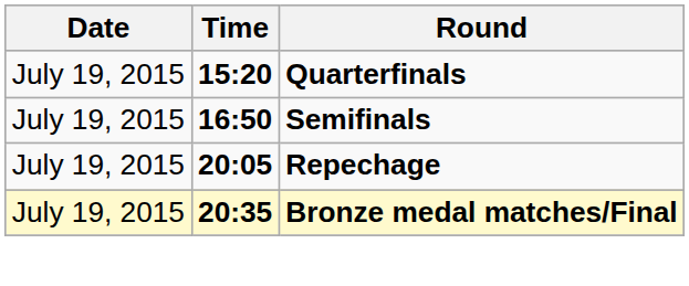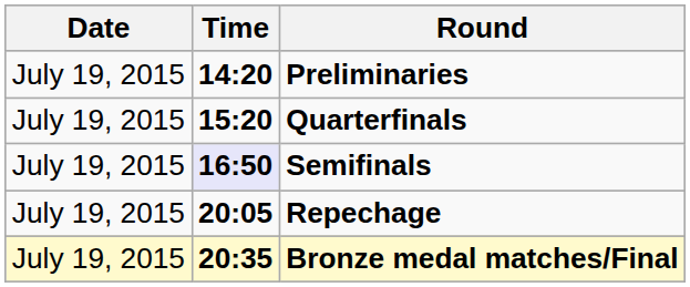+ row: July 19, 2015 | 14:20 | Preliminaries
Semifinals | Time: no background -> lavender background
